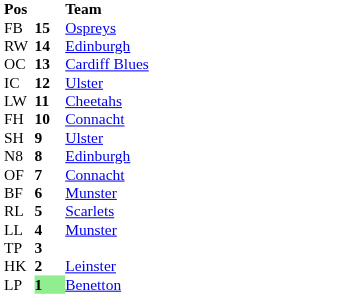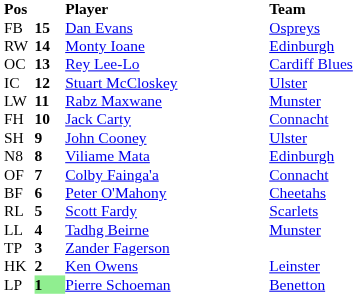+ column: Player | Dan Evans | Monty Ioane | Rey Lee-Lo | Stuart McCloskey | Rabz Maxwane | Jack Carty | John Cooney | Viliame Mata | Colby Fainga'a | Peter O'Mahony | Scott Fardy | Tadhg Beirne | Zander Fagerson | Ken Owens | Pierre Schoeman
LW | Team: Cheetahs -> Munster
BF | Team: Munster -> Cheetahs
